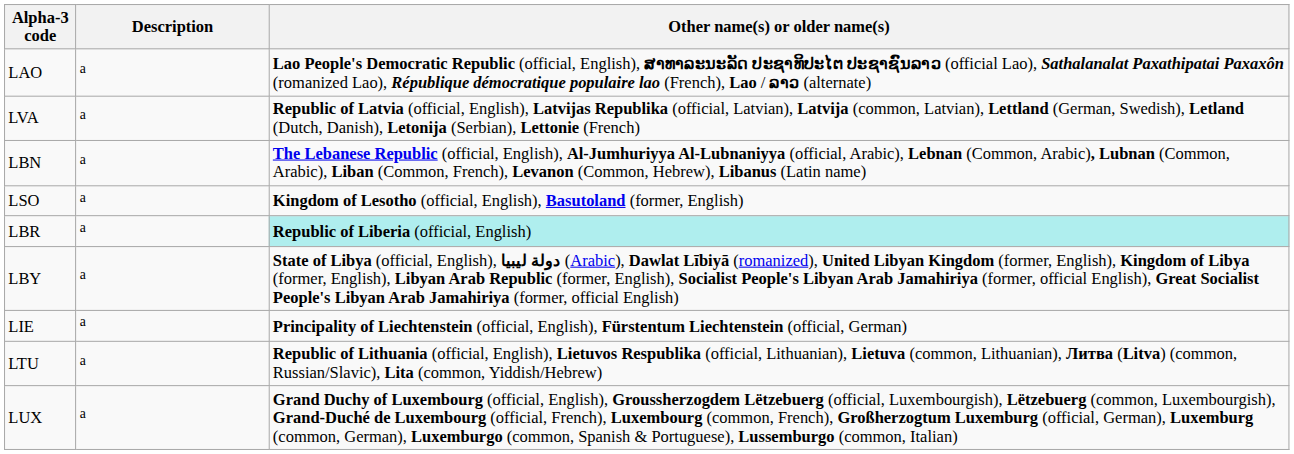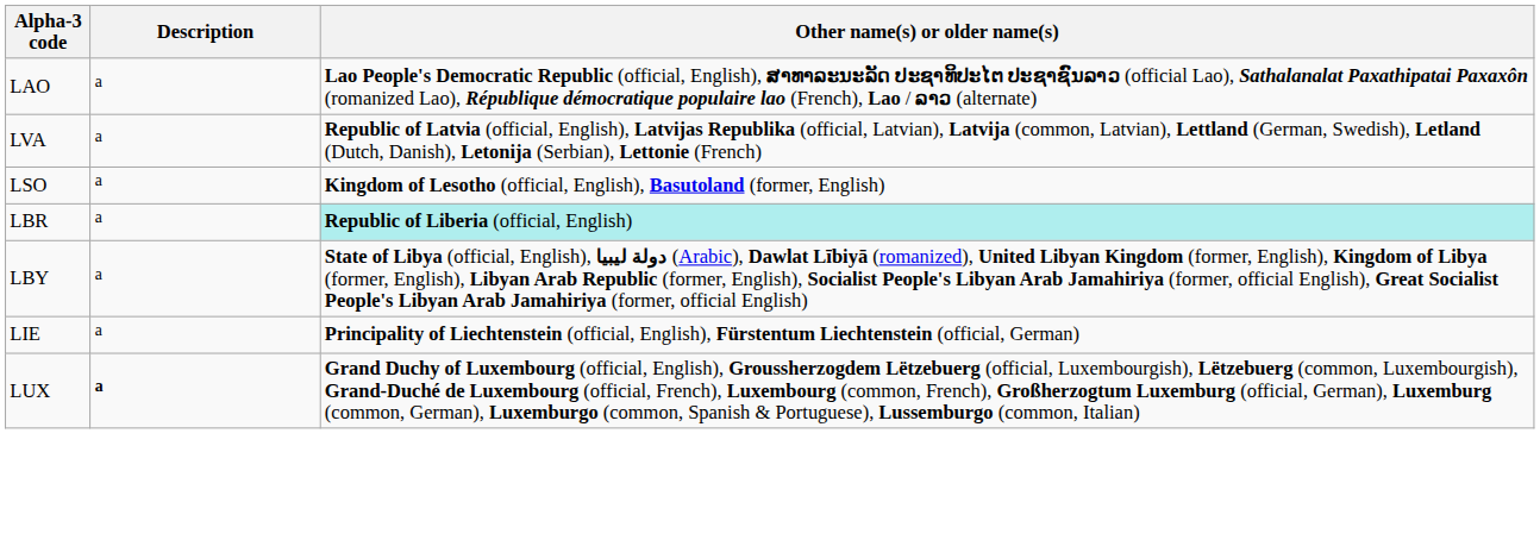- row: LBN | a | The Lebanese Republic (official, English), Al-Jumhuriyya Al-Lubnaniyya (official, Arabic), Lebnan (Common, Arabic), Lubnan (Common, Arabic), Liban (Common, French), Levanon (Common, Hebrew), Libanus (Latin name)
- row: LTU | a | Republic of Lithuania (official, English), Lietuvos Respublika (official, Lithuanian), Lietuva (common, Lithuanian), Литва (Litva) (common, Russian/Slavic), Lita (common, Yiddish/Hebrew)
LUX | Description: normal -> bold
